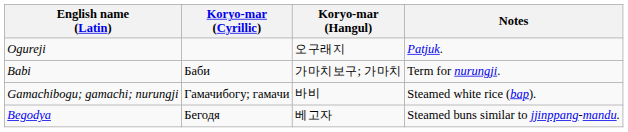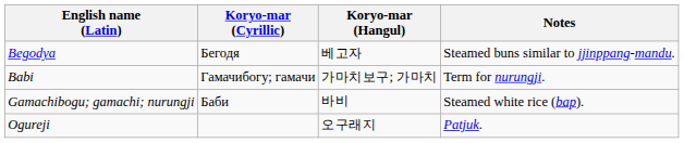rows swapped: Begodya <-> Ogureji
Babi | Koryo-mar (Cyrillic): Баби -> Гамачибогу; гамачи
Gamachibogu; gamachi; nurungji | Koryo-mar (Cyrillic): Гамачибогу; гамачи -> Баби
